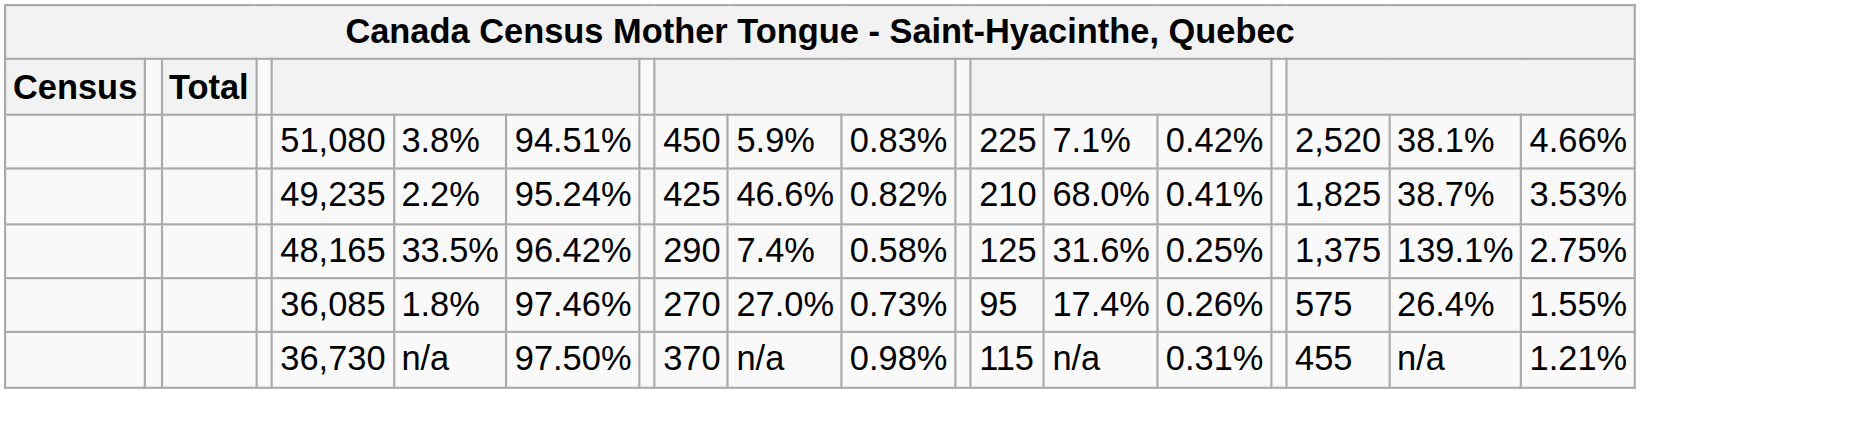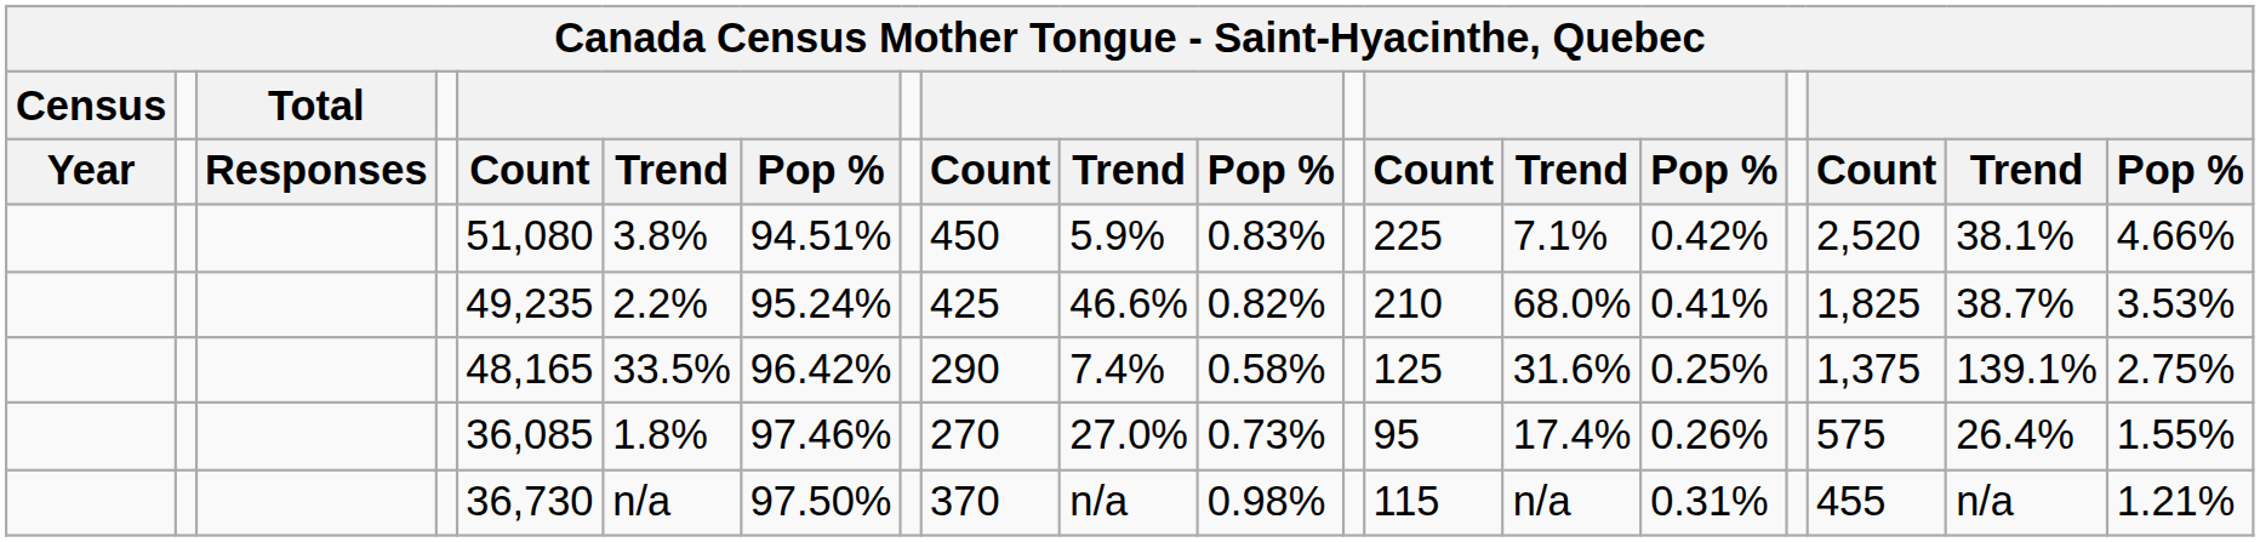+ row: Year | Responses | Count | Trend | Pop % | Count | Trend | Pop % | Count | Trend | Pop % | Count | Trend | Pop %
